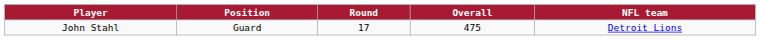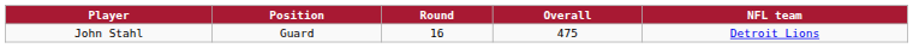John Stahl | Round: 17 -> 16
